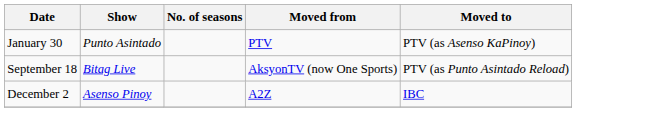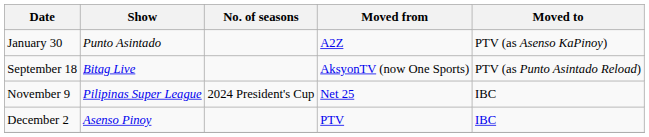January 30 | Moved from: PTV -> A2Z
+ row: November 9 | Pilipinas Super League | 2024 President's Cup | Net 25 | IBC
December 2 | Moved from: A2Z -> PTV
